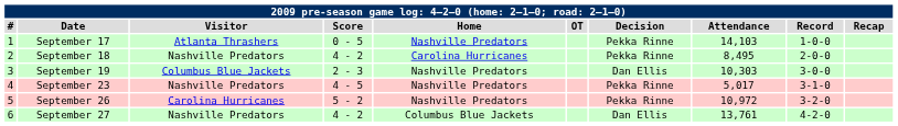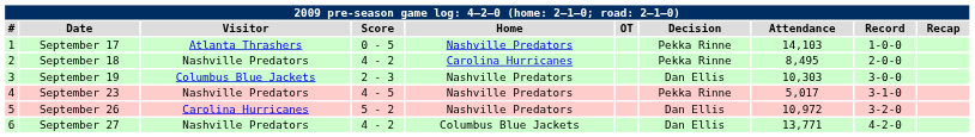September 26 | Decision: Pekka Rinne -> Dan Ellis
September 27 | Attendance: 13,761 -> 13,771
